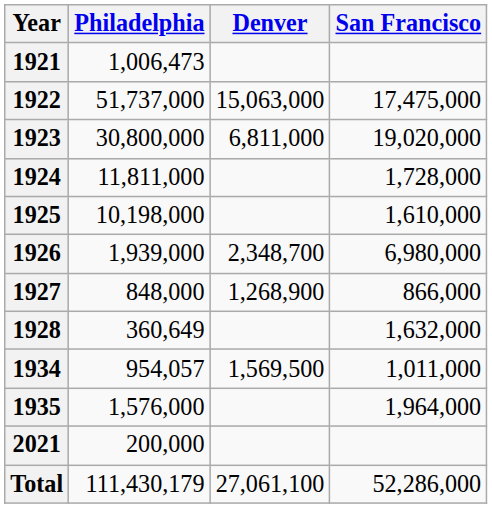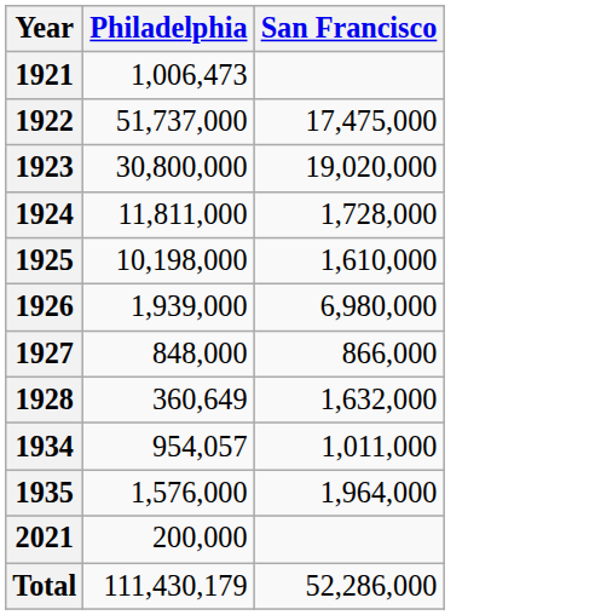- column: Denver | 15,063,000 | 6,811,000 | 2,348,700 | 1,268,900 | 1,569,500 | 27,061,100
